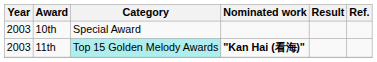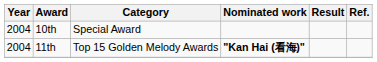10th | Year: 2003 -> 2004
11th | Year: 2003 -> 2004
11th | Category: paleturquoise background -> no background
